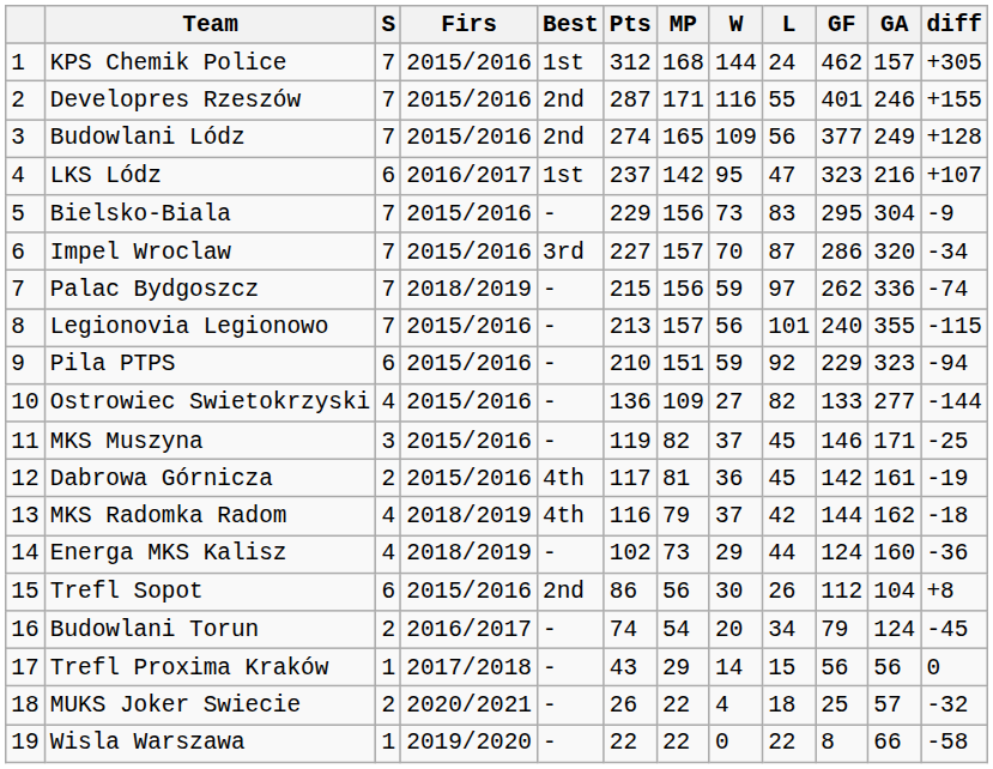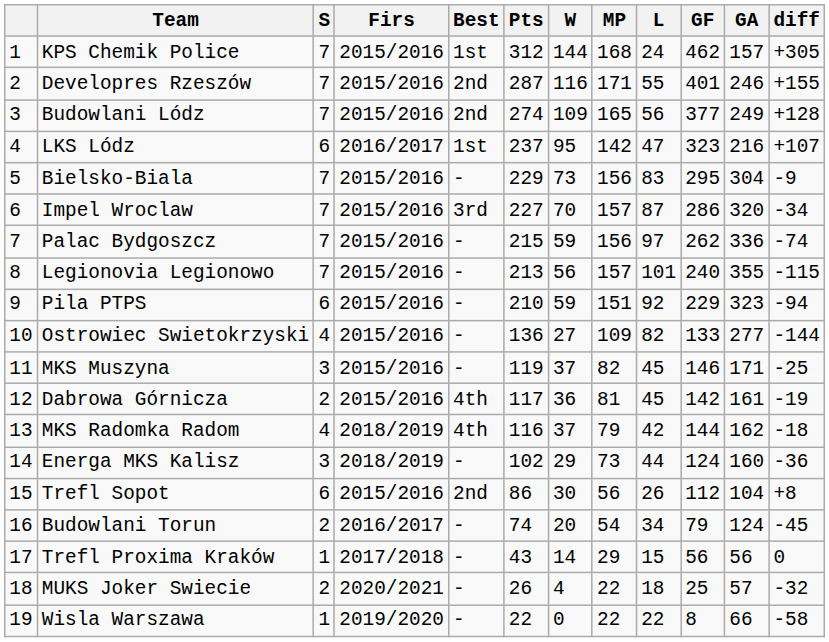columns swapped: MP <-> W
Palac Bydgoszcz | Firs: 2018/2019 -> 2015/2016
Energa MKS Kalisz | S: 4 -> 3
